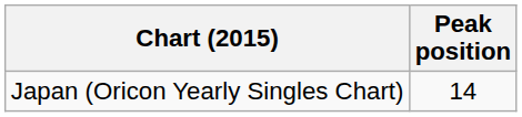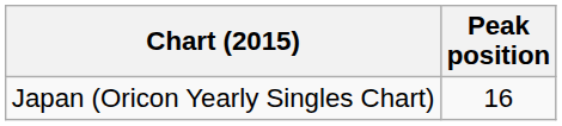Japan (Oricon Yearly Singles Chart) | Peak position: 14 -> 16
